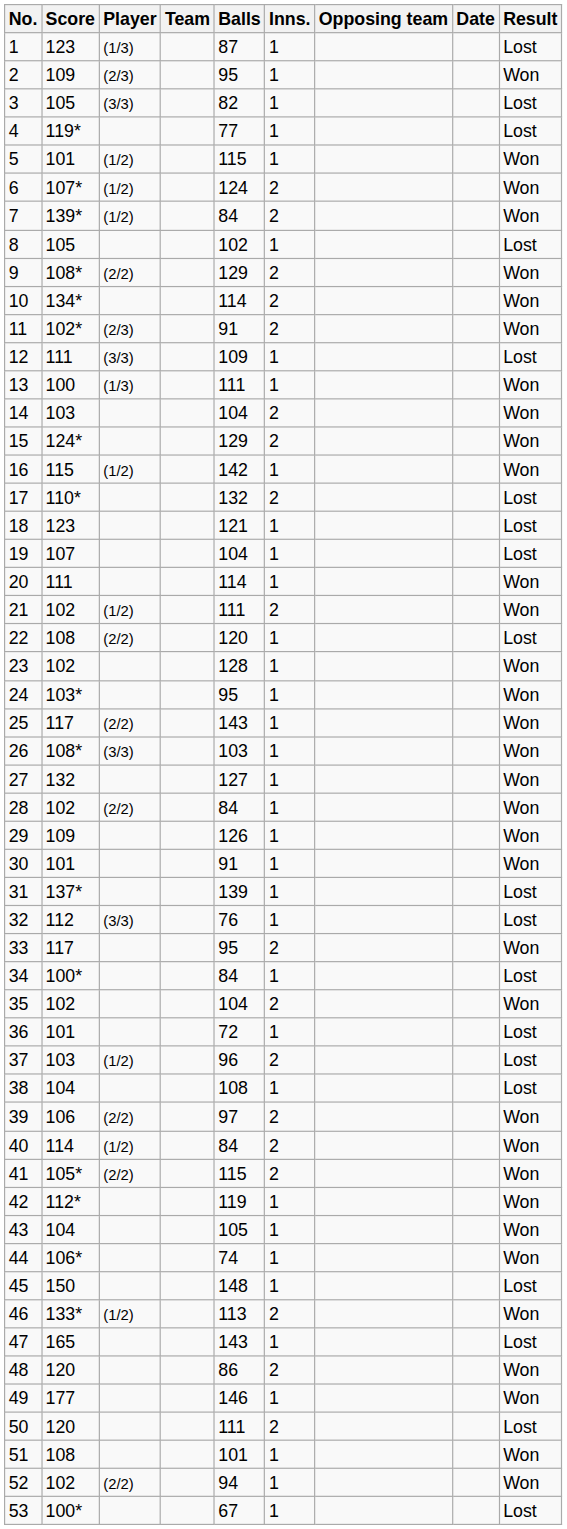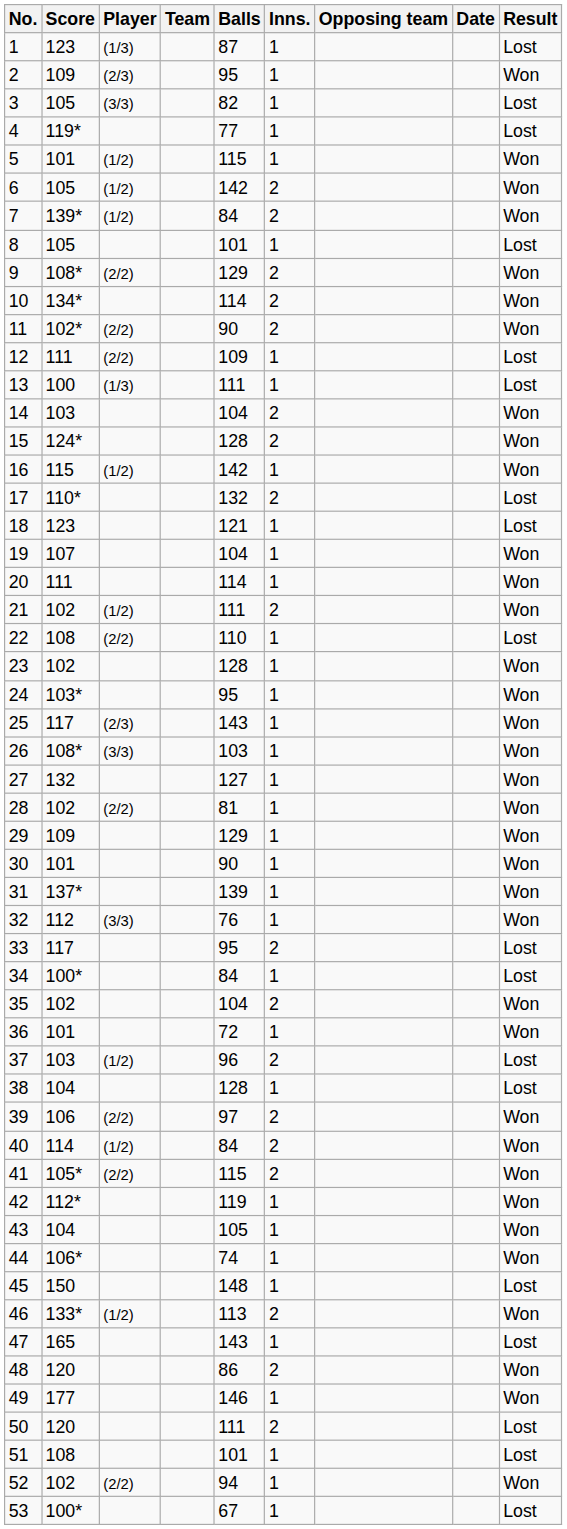6 | Score: 107* -> 105
6 | Balls: 124 -> 142
8 | Balls: 102 -> 101
11 | Player: (2/3) -> (2/2)
11 | Balls: 91 -> 90
12 | Player: (3/3) -> (2/2)
13 | Result: Won -> Lost
15 | Balls: 129 -> 128
19 | Result: Lost -> Won
22 | Balls: 120 -> 110
25 | Player: (2/2) -> (2/3)
28 | Balls: 84 -> 81
29 | Balls: 126 -> 129
30 | Balls: 91 -> 90
31 | Result: Lost -> Won
32 | Result: Lost -> Won
33 | Result: Won -> Lost
36 | Result: Lost -> Won
38 | Balls: 108 -> 128
51 | Result: Won -> Lost
